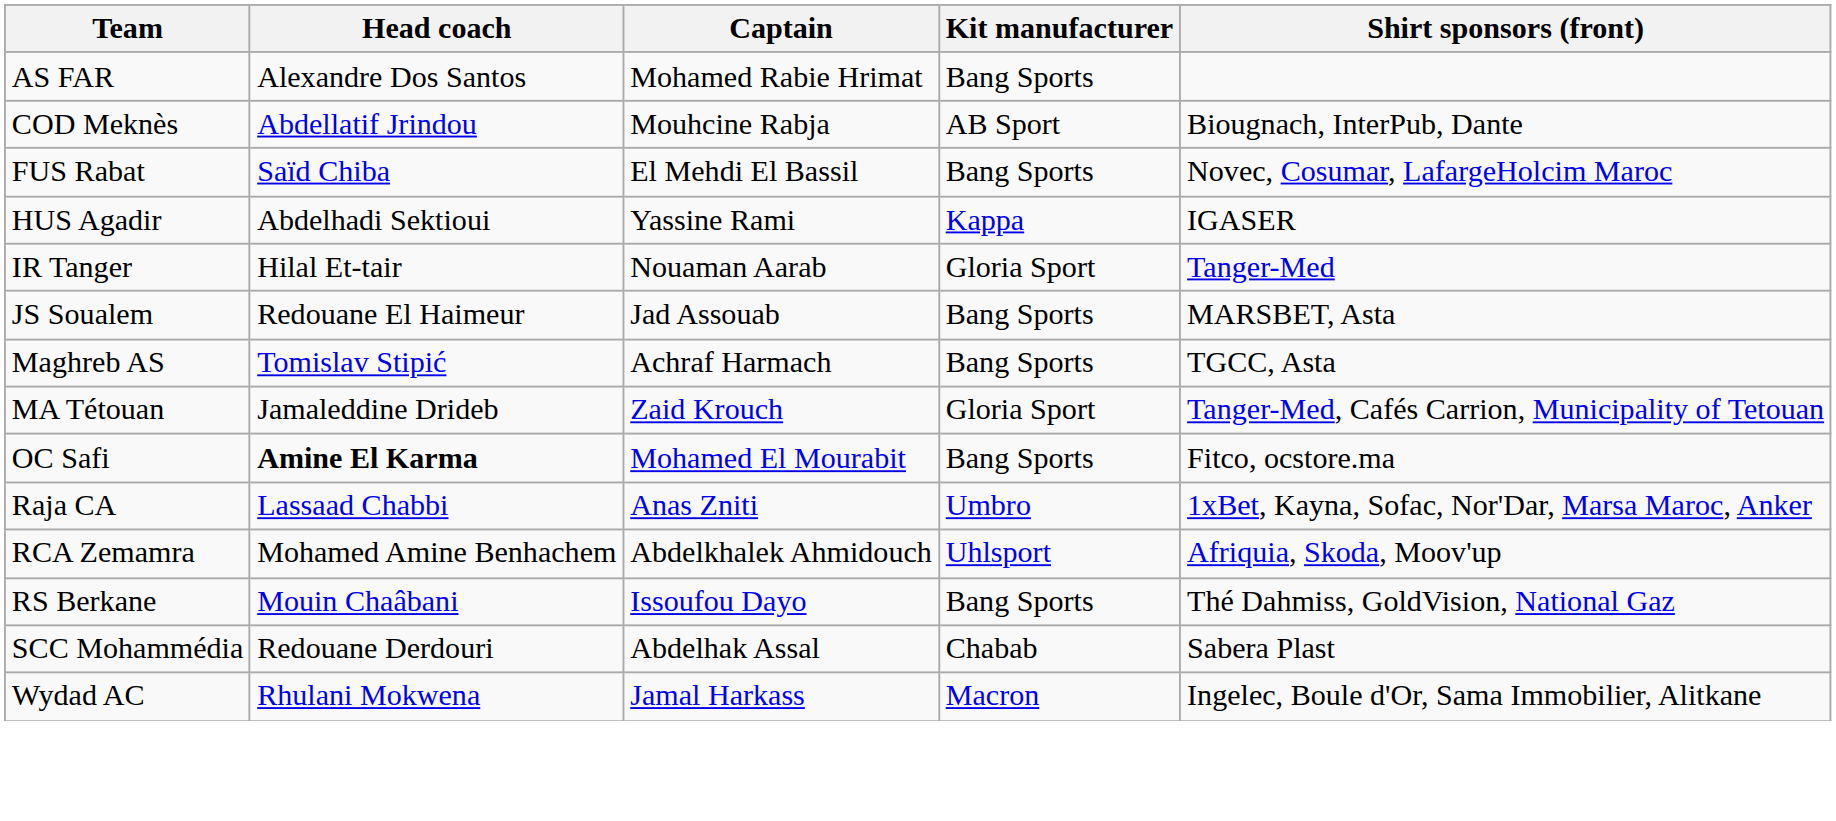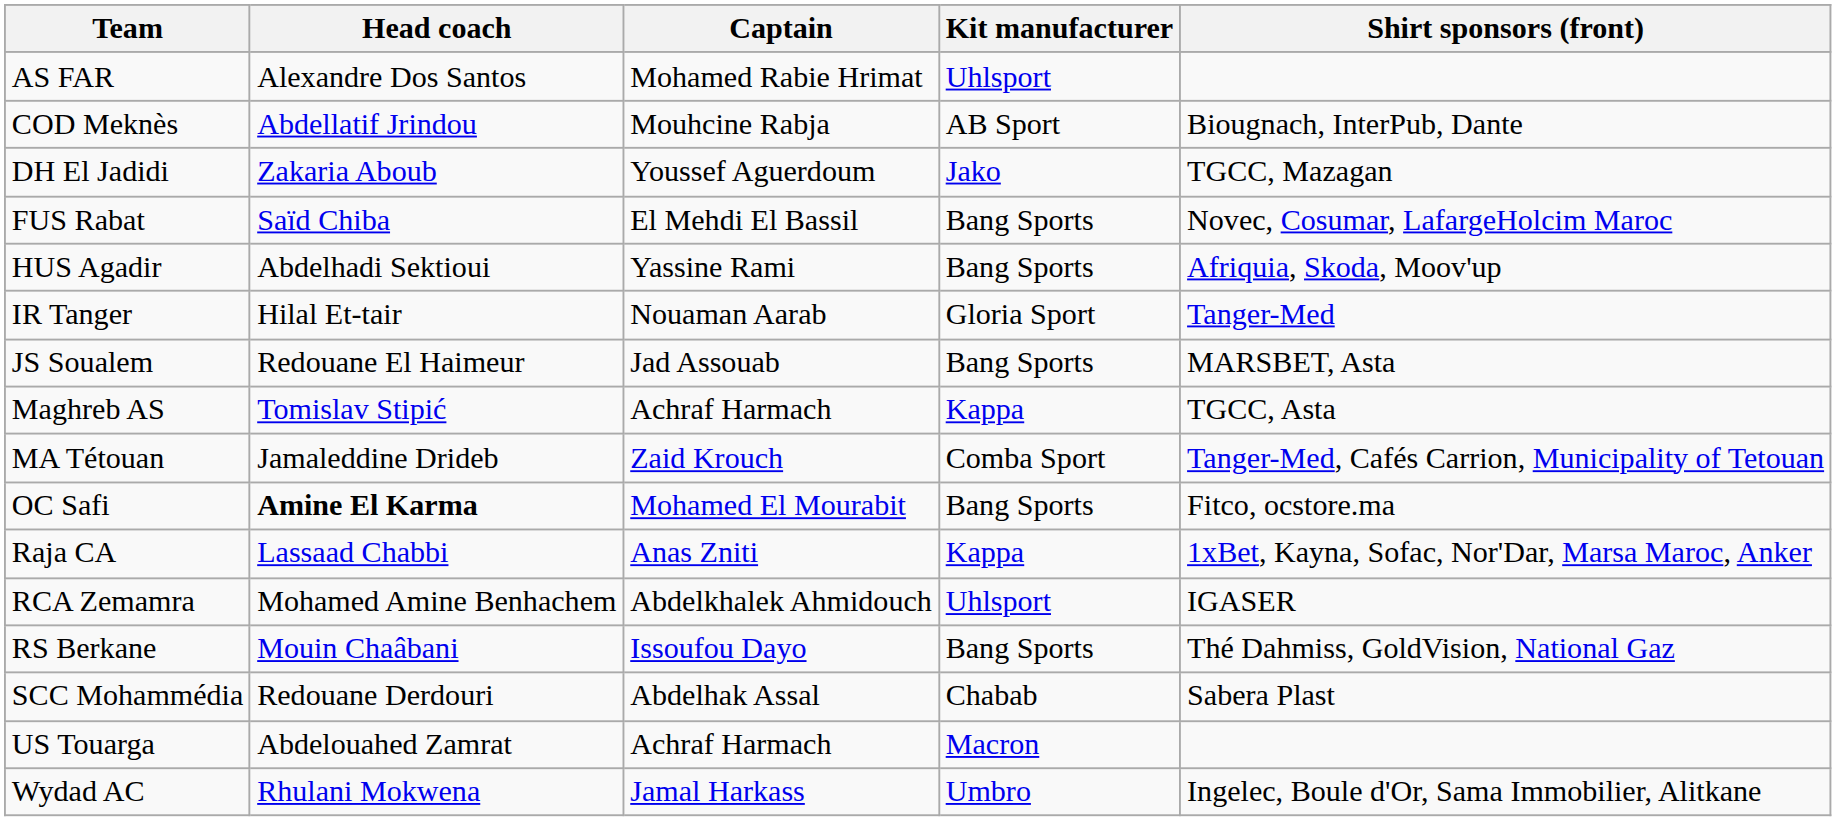AS FAR | Kit manufacturer: Bang Sports -> Uhlsport
+ row: DH El Jadidi | Zakaria Aboub | Youssef Aguerdoum | Jako | TGCC, Mazagan
HUS Agadir | Kit manufacturer: Kappa -> Bang Sports
HUS Agadir | Shirt sponsors (front): IGASER -> Afriquia, Skoda, Moov'up
Maghreb AS | Kit manufacturer: Bang Sports -> Kappa
MA Tétouan | Kit manufacturer: Gloria Sport -> Comba Sport
Raja CA | Kit manufacturer: Umbro -> Kappa
RCA Zemamra | Shirt sponsors (front): Afriquia, Skoda, Moov'up -> IGASER
+ row: US Touarga | Abdelouahed Zamrat | Achraf Harmach | Macron
Wydad AC | Kit manufacturer: Macron -> Umbro
